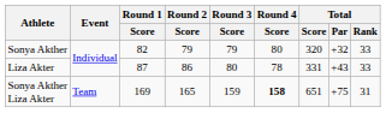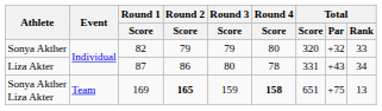Liza Akter | Total / Rank: 33 -> 34
Sonya Akther Liza Akter | Round 2 / Score: normal -> bold
Sonya Akther Liza Akter | Total / Rank: 31 -> 13
